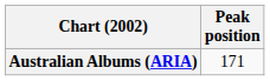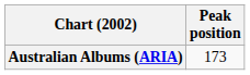Australian Albums (ARIA) | Peak position: 171 -> 173
